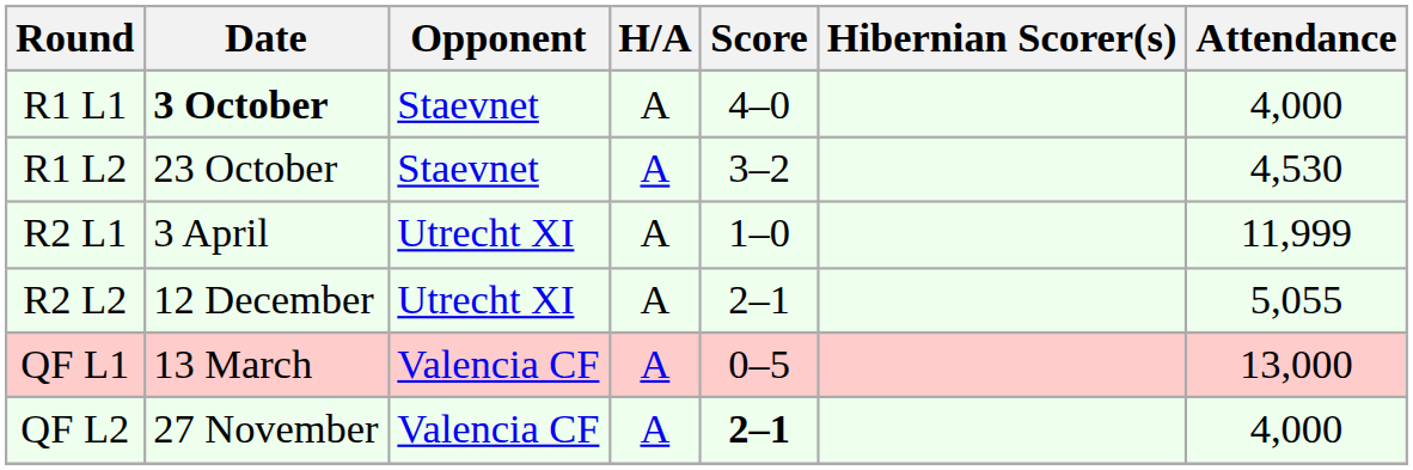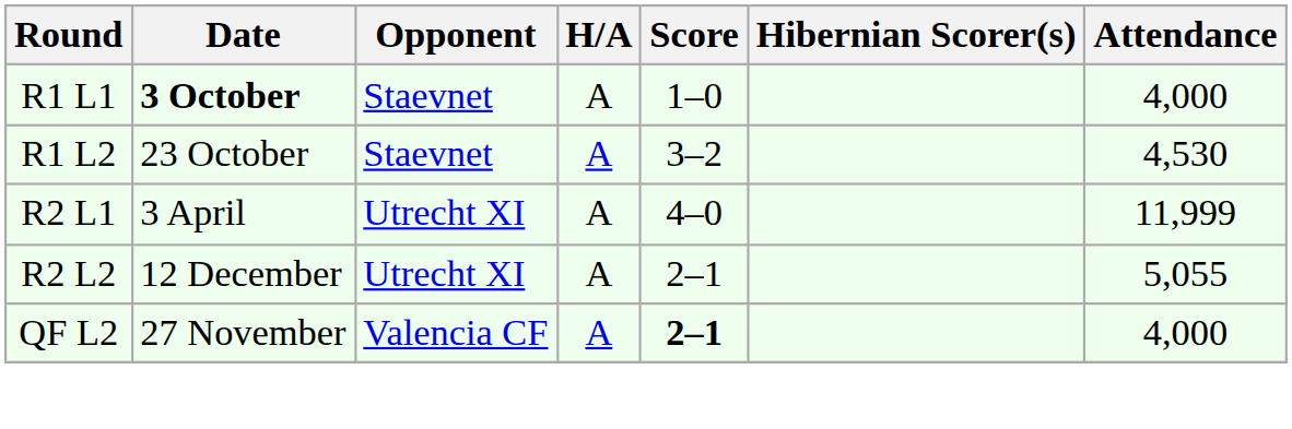R1 L1 | Score: 4–0 -> 1–0
R2 L1 | Score: 1–0 -> 4–0
- row: QF L1 | 13 March | Valencia CF | A | 0–5 | 13,000
